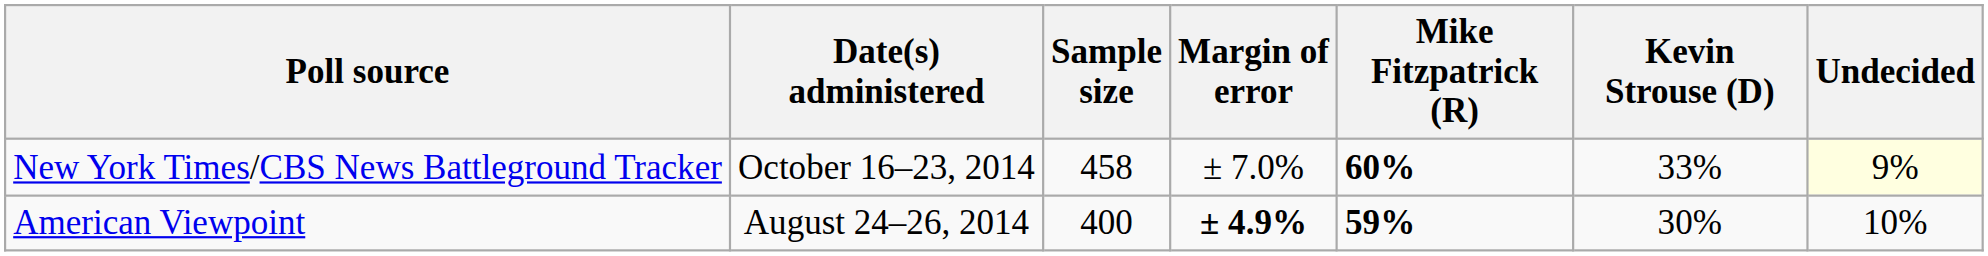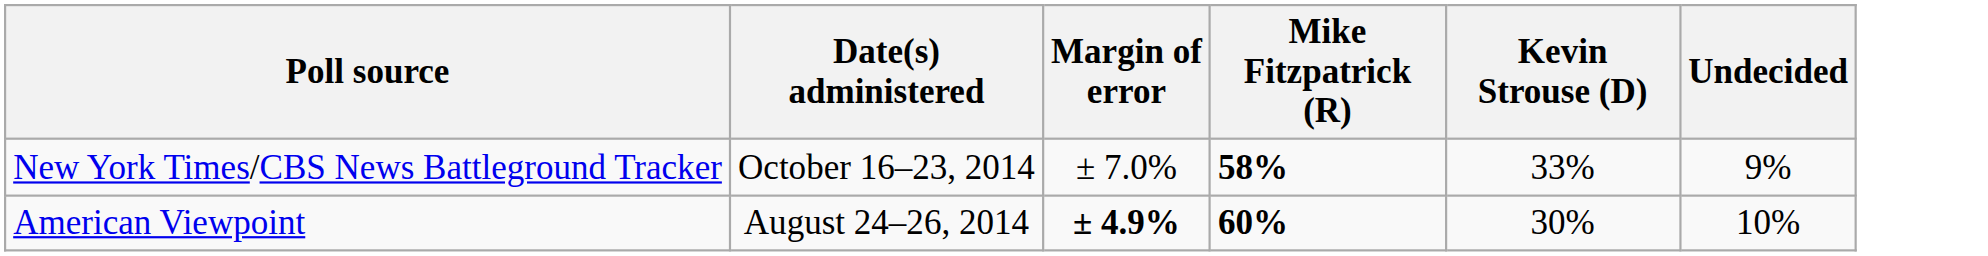- column: Sample size | 458 | 400
New York Times/CBS News Battleground Tracker | Mike Fitzpatrick (R): 60% -> 58%
New York Times/CBS News Battleground Tracker | Undecided: lightyellow background -> no background
American Viewpoint | Mike Fitzpatrick (R): 59% -> 60%
